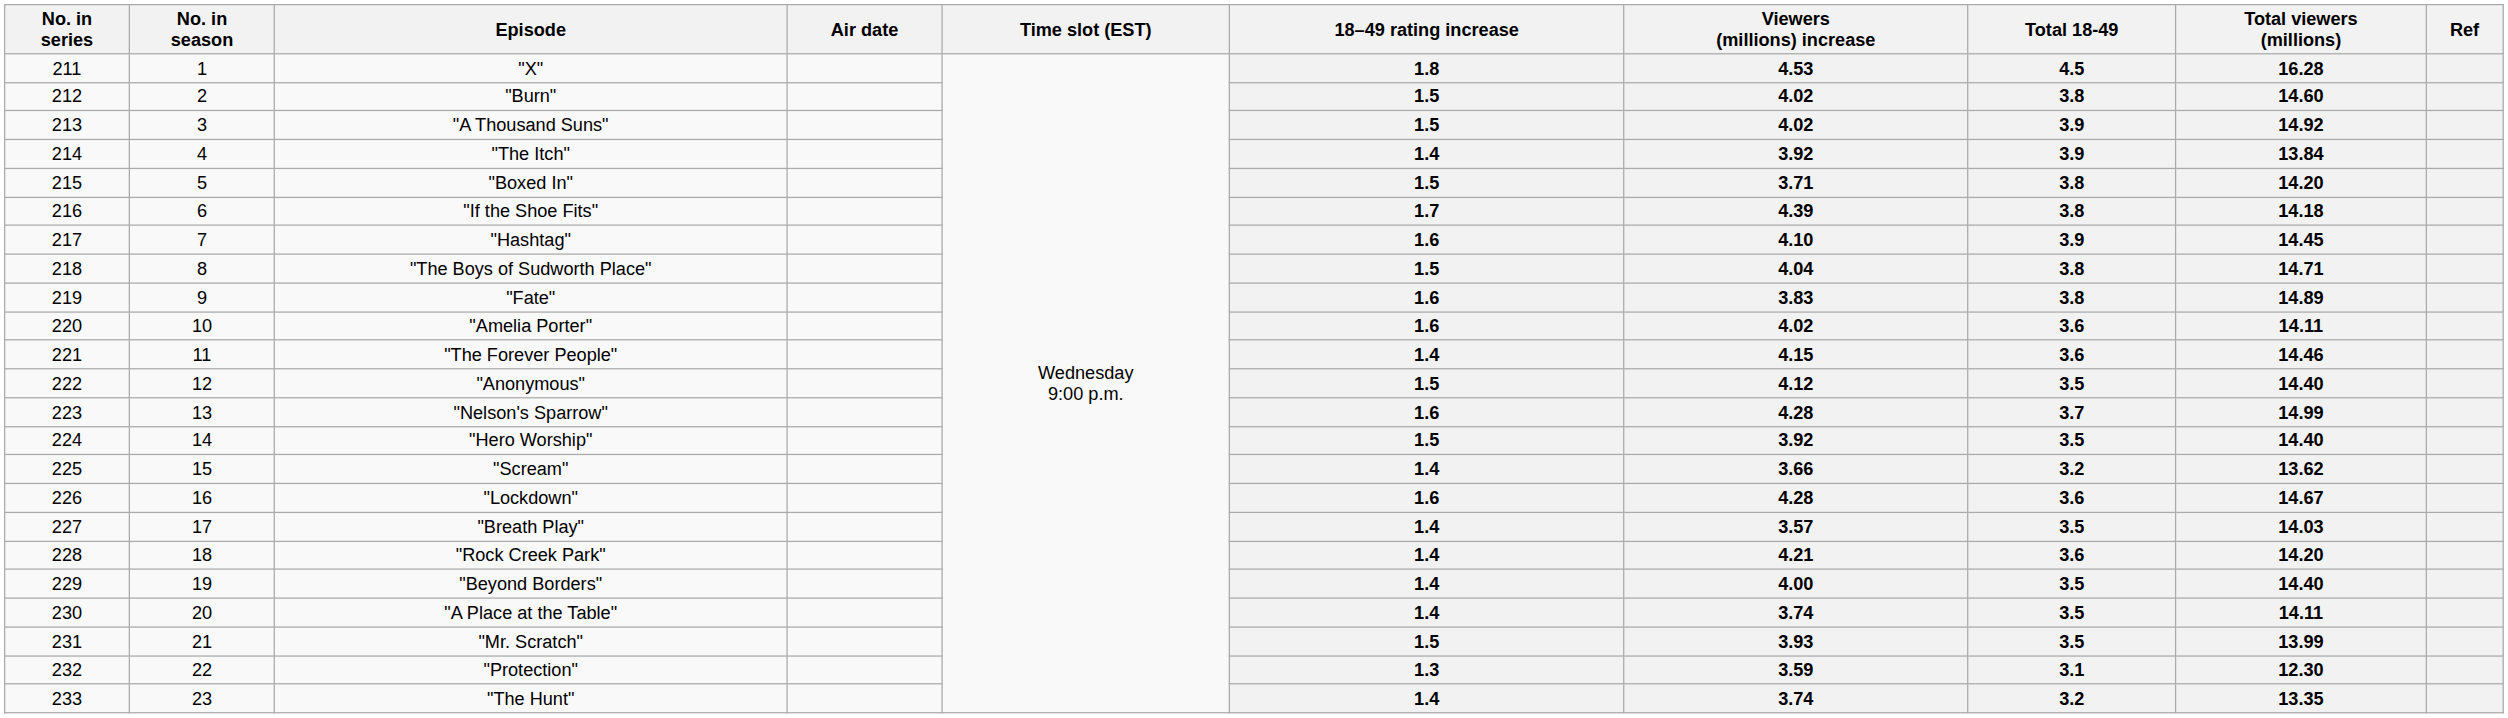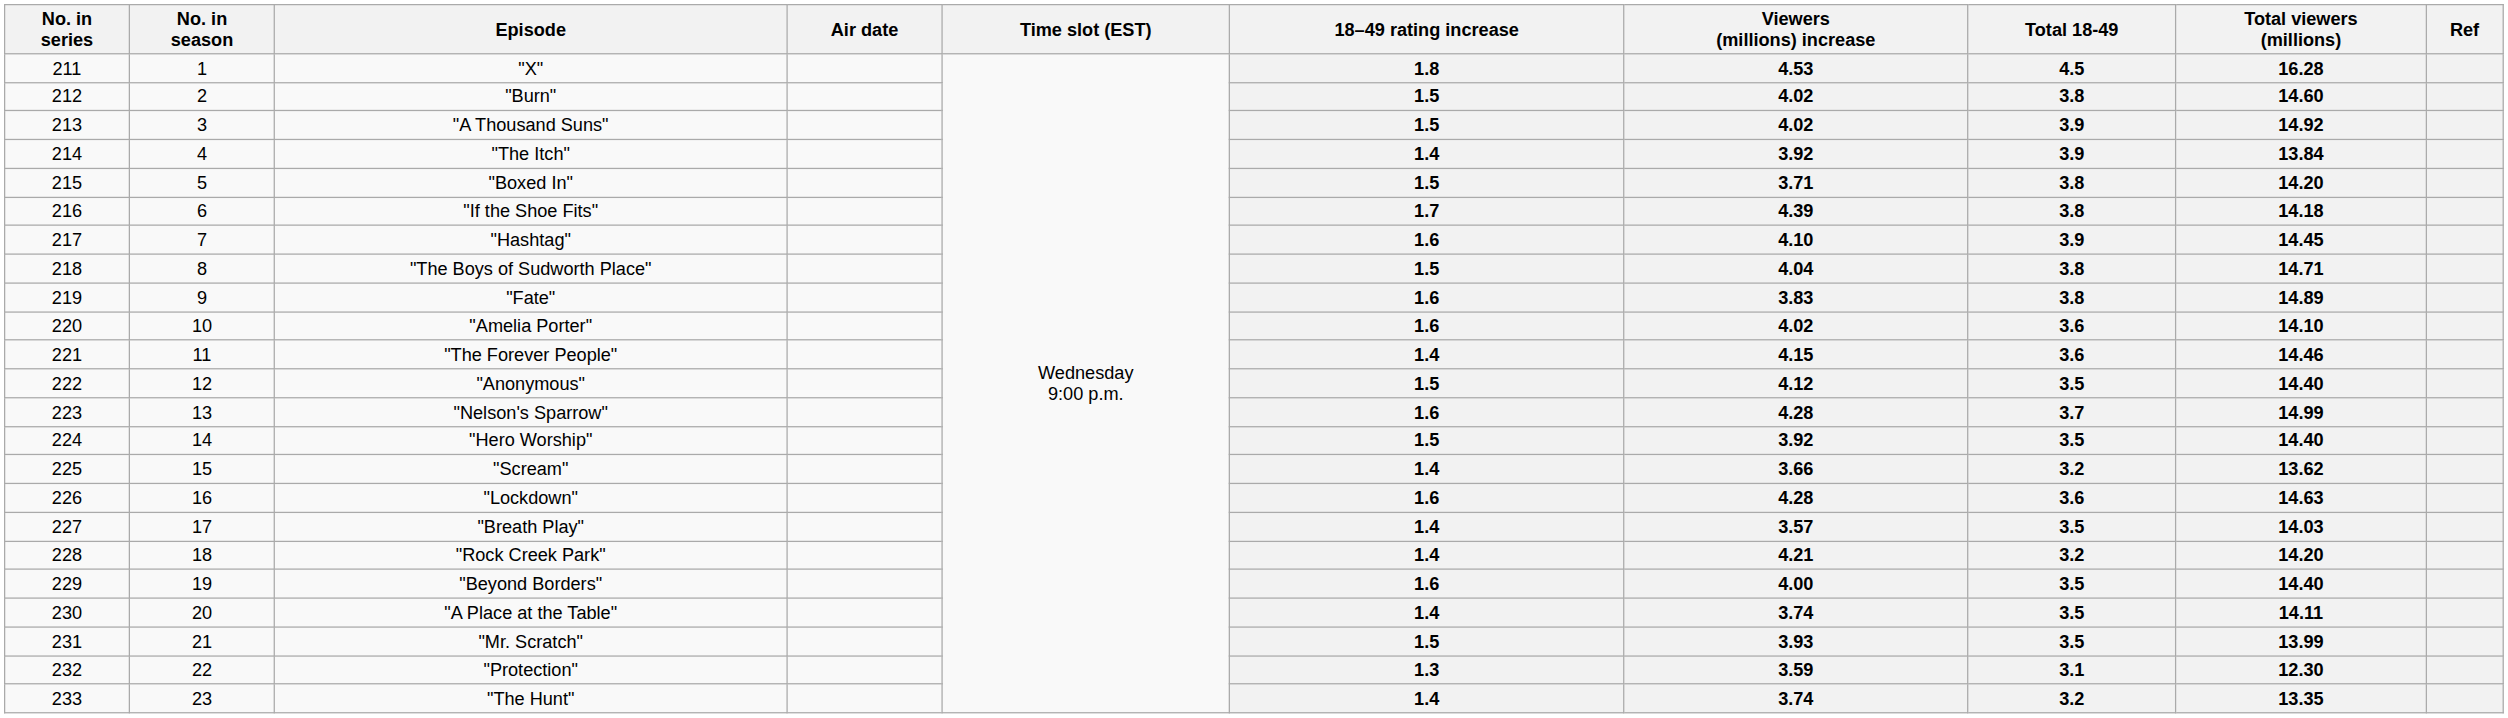"Amelia Porter" | Total viewers (millions): 14.11 -> 14.10
"Lockdown" | Total viewers (millions): 14.67 -> 14.63
"Rock Creek Park" | Total 18-49: 3.6 -> 3.2
"Beyond Borders" | 18–49 rating increase: 1.4 -> 1.6
